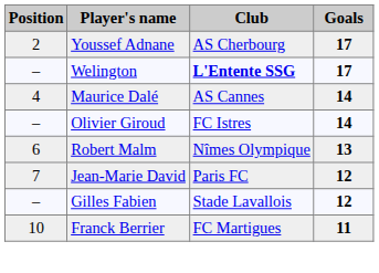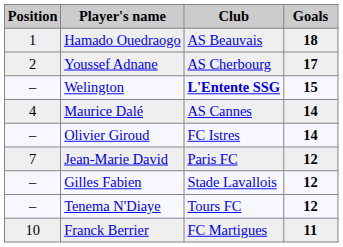+ row: 1 | Hamado Ouedraogo | AS Beauvais | 18
Welington | Goals: 17 -> 15
- row: 6 | Robert Malm | Nîmes Olympique | 13
+ row: – | Tenema N'Diaye | Tours FC | 12
